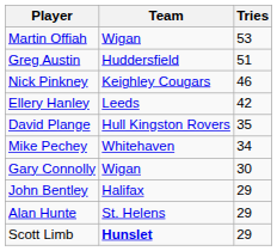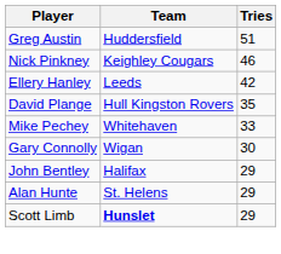- row: Martin Offiah | Wigan | 53
Mike Pechey | Tries: 34 -> 33
